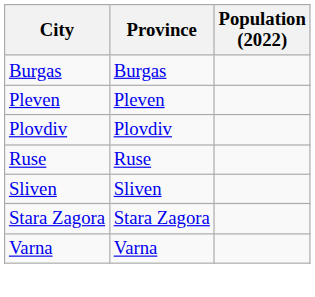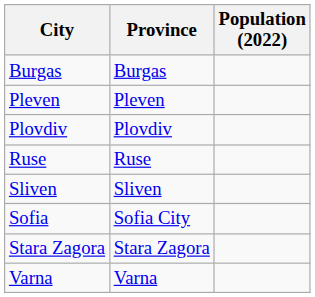+ row: Sofia | Sofia City
